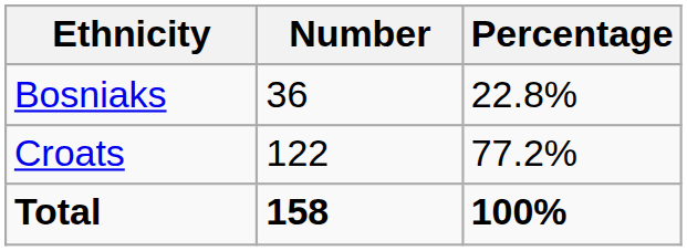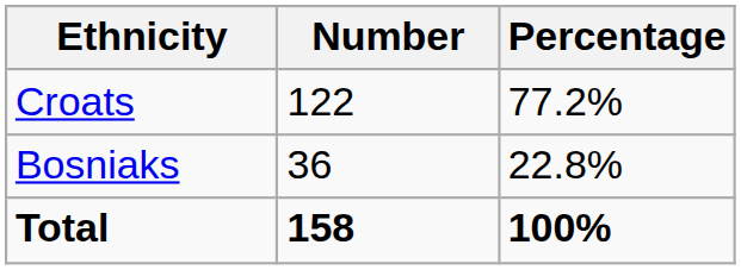rows swapped: Croats <-> Bosniaks
